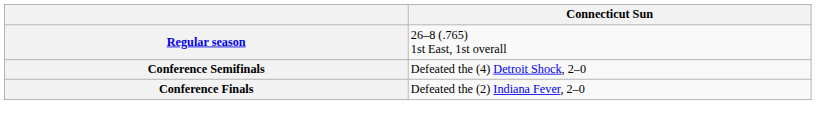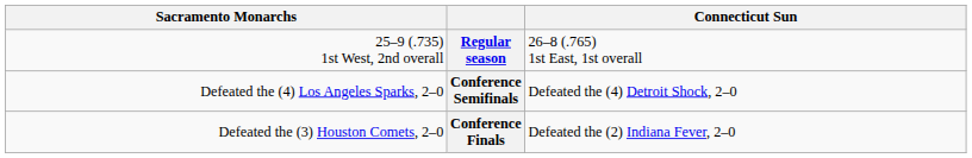+ column: Sacramento Monarchs | 25–9 (.735) 1st West, 2nd overall | Defeated the (4) Los Angeles Sparks, 2–0 | Defeated the (3) Houston Comets, 2–0
